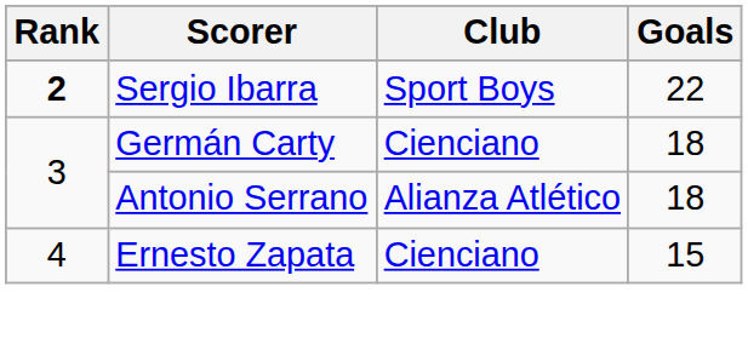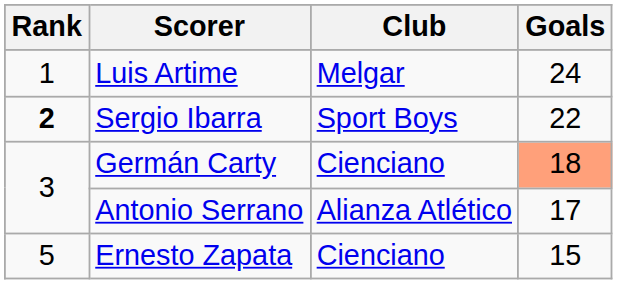+ row: 1 | Luis Artime | Melgar | 24
Germán Carty | Goals: no background -> lightsalmon background
Antonio Serrano | Goals: 18 -> 17
Ernesto Zapata | Rank: 4 -> 5
